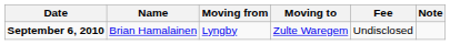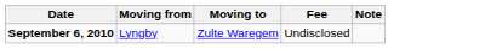- column: Name | Brian Hamalainen
